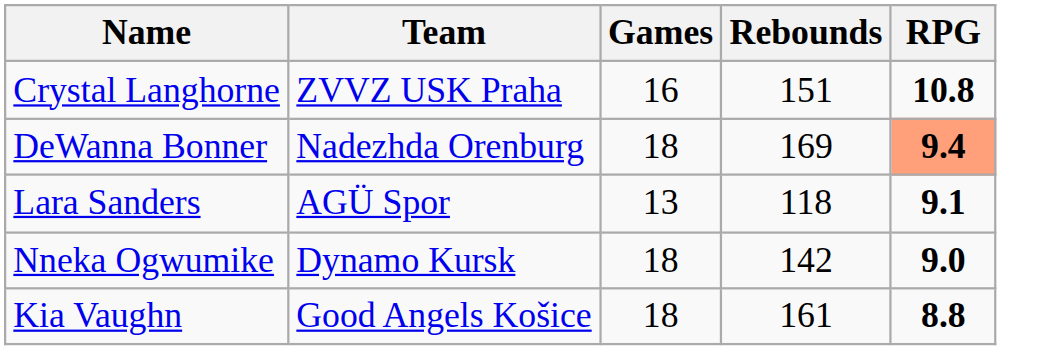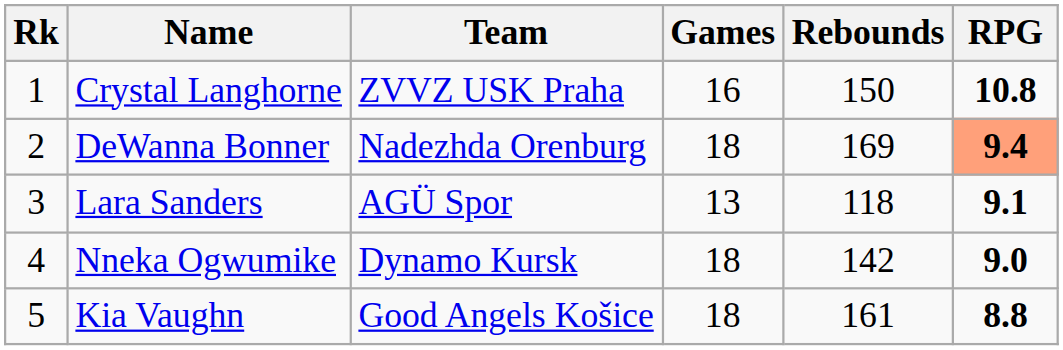+ column: Rk | 1 | 2 | 3 | 4 | 5
Crystal Langhorne | Rebounds: 151 -> 150
